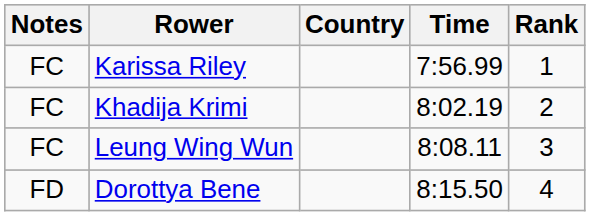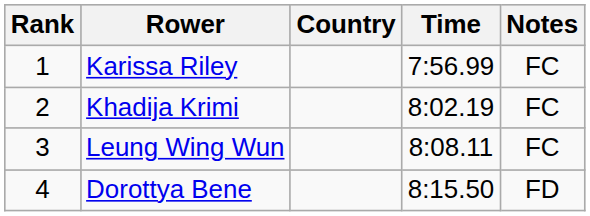columns swapped: Rank <-> Notes
